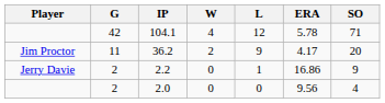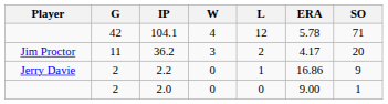36.2 | W: 2 -> 3
36.2 | L: 9 -> 2
2.0 | ERA: 9.56 -> 9.00
2.0 | SO: 4 -> 1
